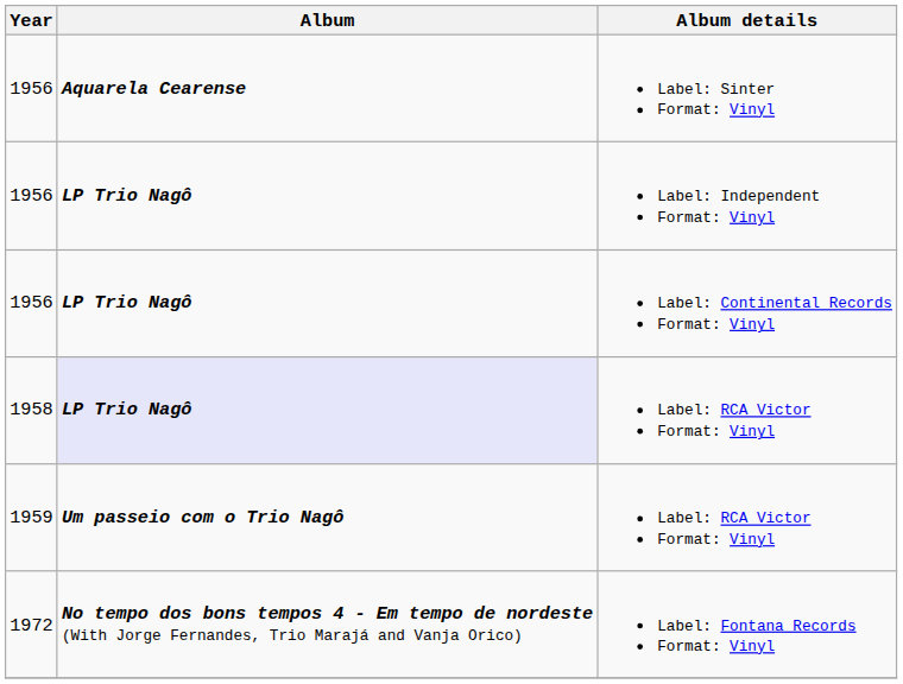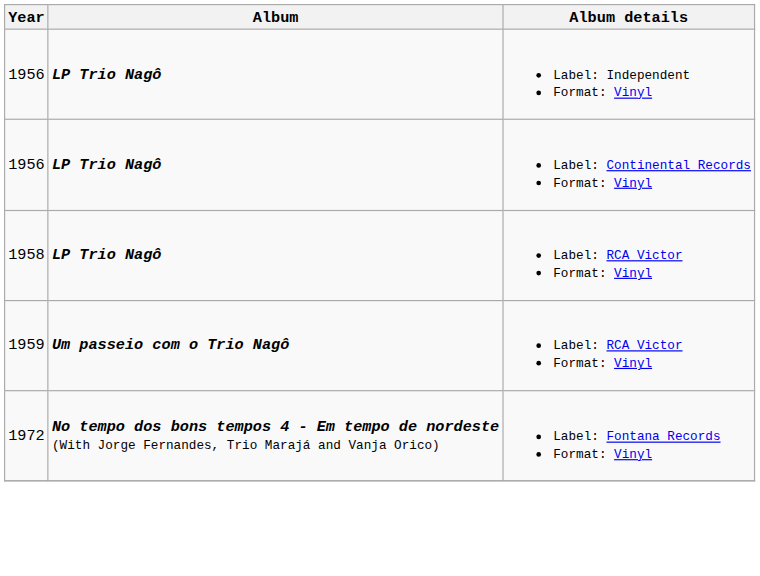- row: 1956 | Aquarela Cearense | Label: Sinter Format: Vinyl
1958 / Label: RCA Victor Format: Vinyl | Album: lavender background -> no background
